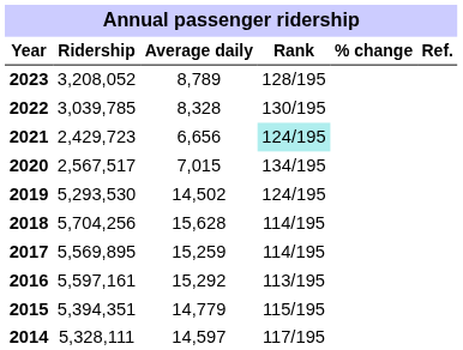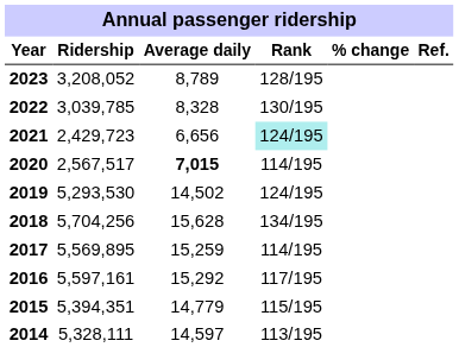2020 | Average daily: normal -> bold
2020 | Rank: 134/195 -> 114/195
2018 | Rank: 114/195 -> 134/195
2016 | Rank: 113/195 -> 117/195
2014 | Rank: 117/195 -> 113/195
